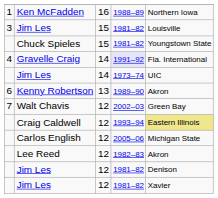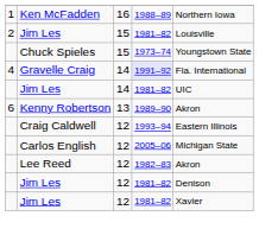Jim Les / 15 | column 1: 3 -> 2
Chuck Spieles | column 4: 1981–82 -> 1973–74
Jim Les / 14 | column 4: 1973–74 -> 1981–82
- row: 7 | Walt Chavis | 12 | 2002–03 | Green Bay
Craig Caldwell | column 5: khaki background -> no background
